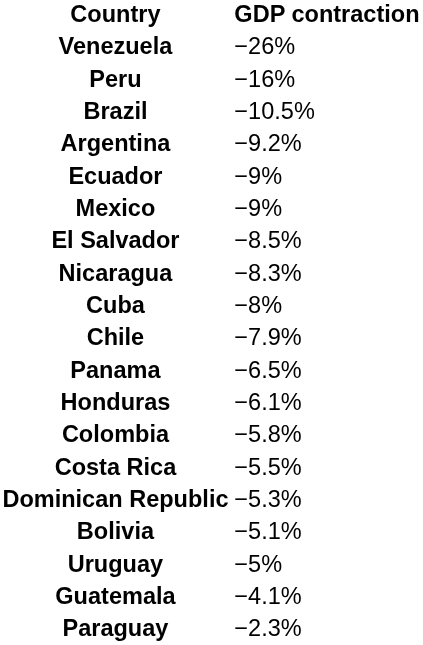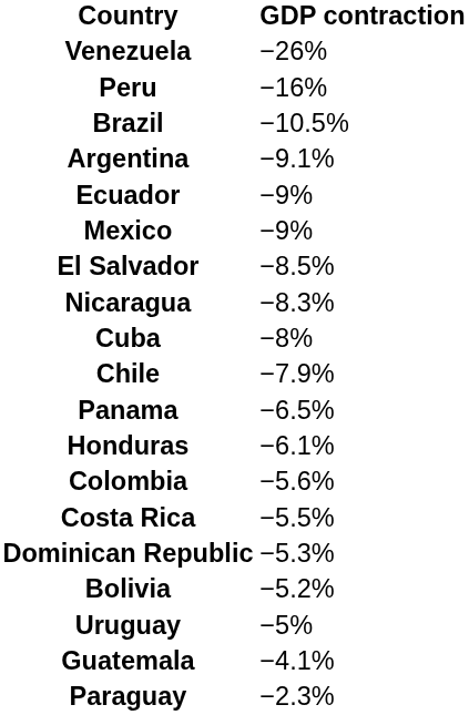Argentina | GDP contraction: −9.2% -> −9.1%
Colombia | GDP contraction: −5.8% -> −5.6%
Bolivia | GDP contraction: −5.1% -> −5.2%
